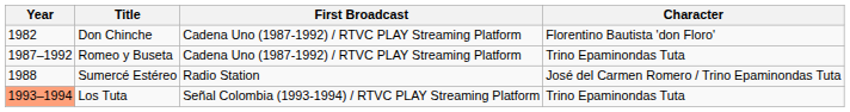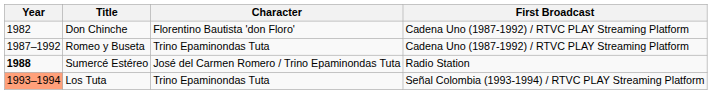columns swapped: Character <-> First Broadcast
Sumercé Estéreo | Year: normal -> bold
